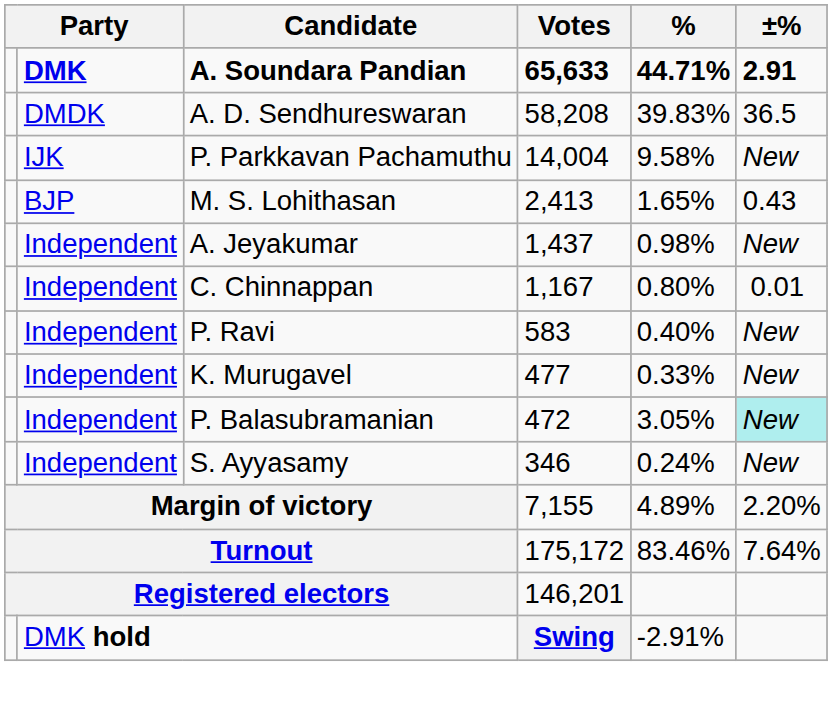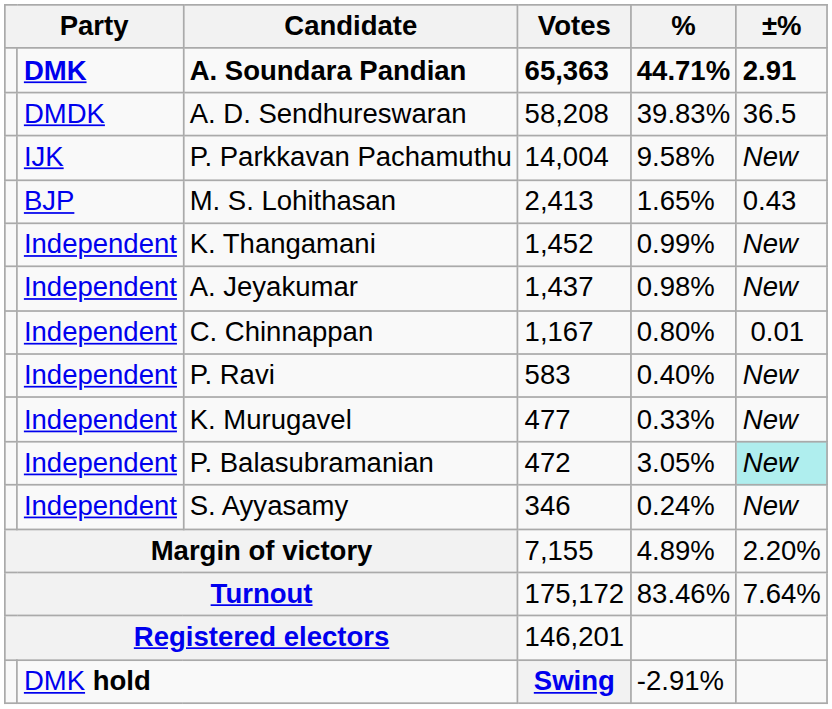A. Soundara Pandian | Votes: 65,633 -> 65,363
+ row: Independent | K. Thangamani | 1,452 | 0.99% | New
